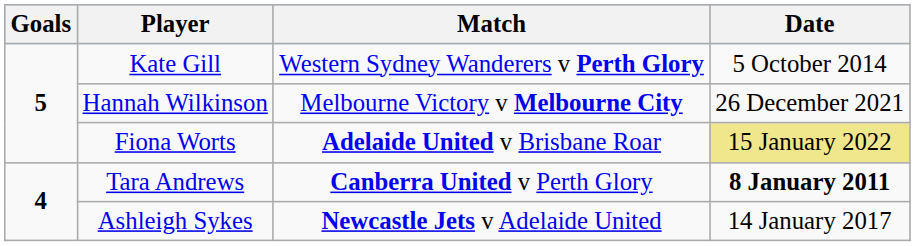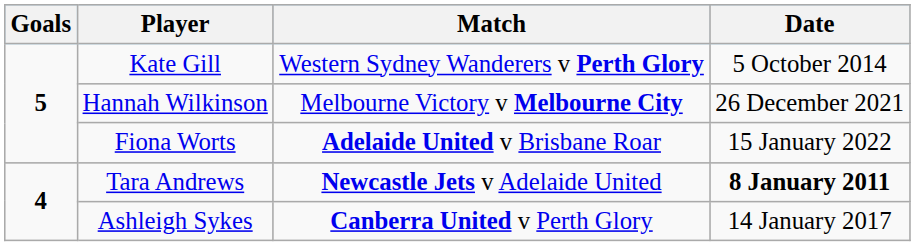Fiona Worts | Date: khaki background -> no background
Tara Andrews | Match: Canberra United v Perth Glory -> Newcastle Jets v Adelaide United
Ashleigh Sykes | Match: Newcastle Jets v Adelaide United -> Canberra United v Perth Glory
